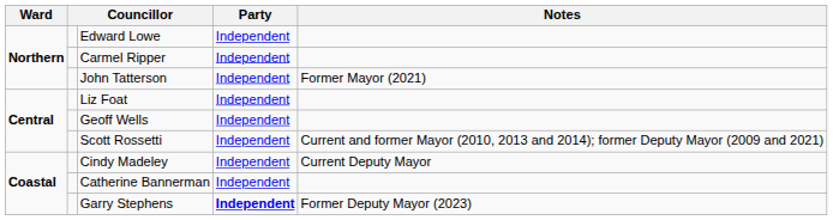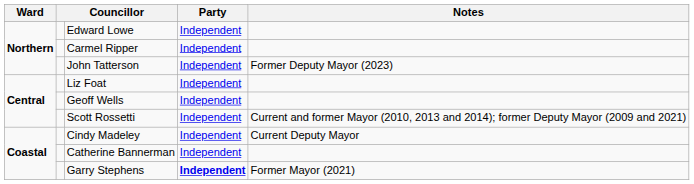John Tatterson | Notes: Former Mayor (2021) -> Former Deputy Mayor (2023)
Garry Stephens | Notes: Former Deputy Mayor (2023) -> Former Mayor (2021)
